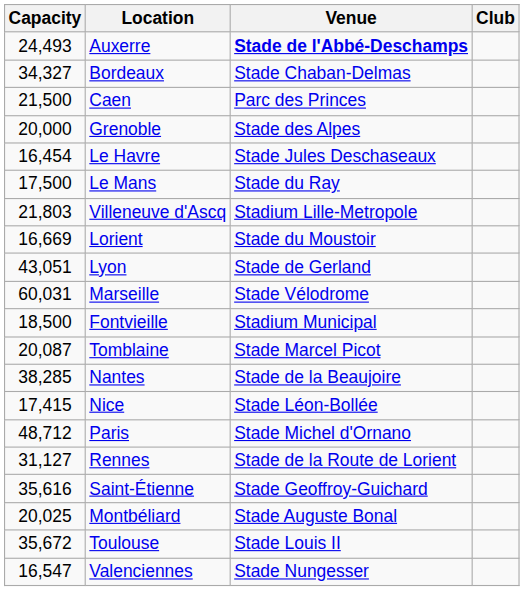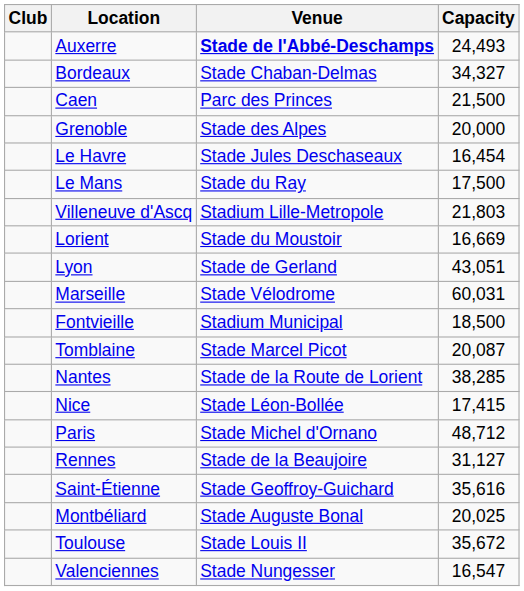columns swapped: Club <-> Capacity
Nantes | Venue: Stade de la Beaujoire -> Stade de la Route de Lorient
Rennes | Venue: Stade de la Route de Lorient -> Stade de la Beaujoire
